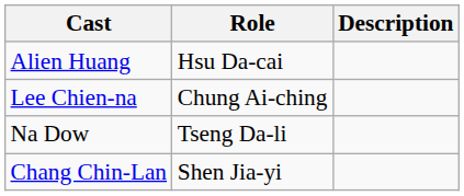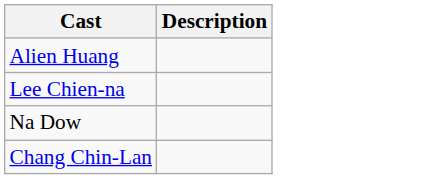- column: Role | Hsu Da-cai | Chung Ai-ching | Tseng Da-li | Shen Jia-yi
